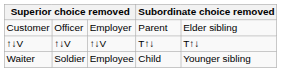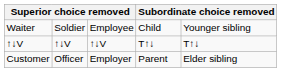rows swapped: Customer <-> Waiter
